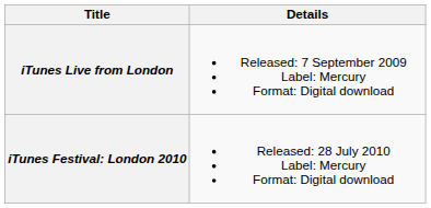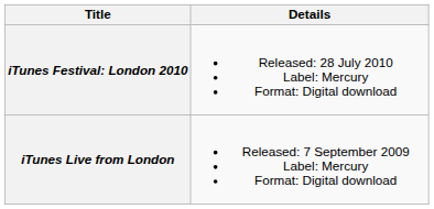rows swapped: iTunes Live from London <-> iTunes Festival: London 2010
